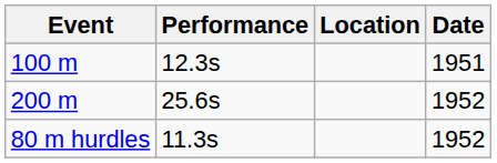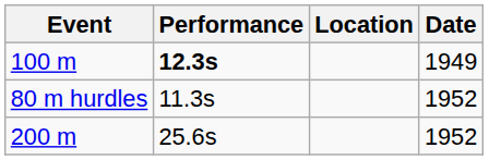100 m | Performance: normal -> bold
100 m | Date: 1951 -> 1949
rows swapped: 200 m <-> 80 m hurdles
